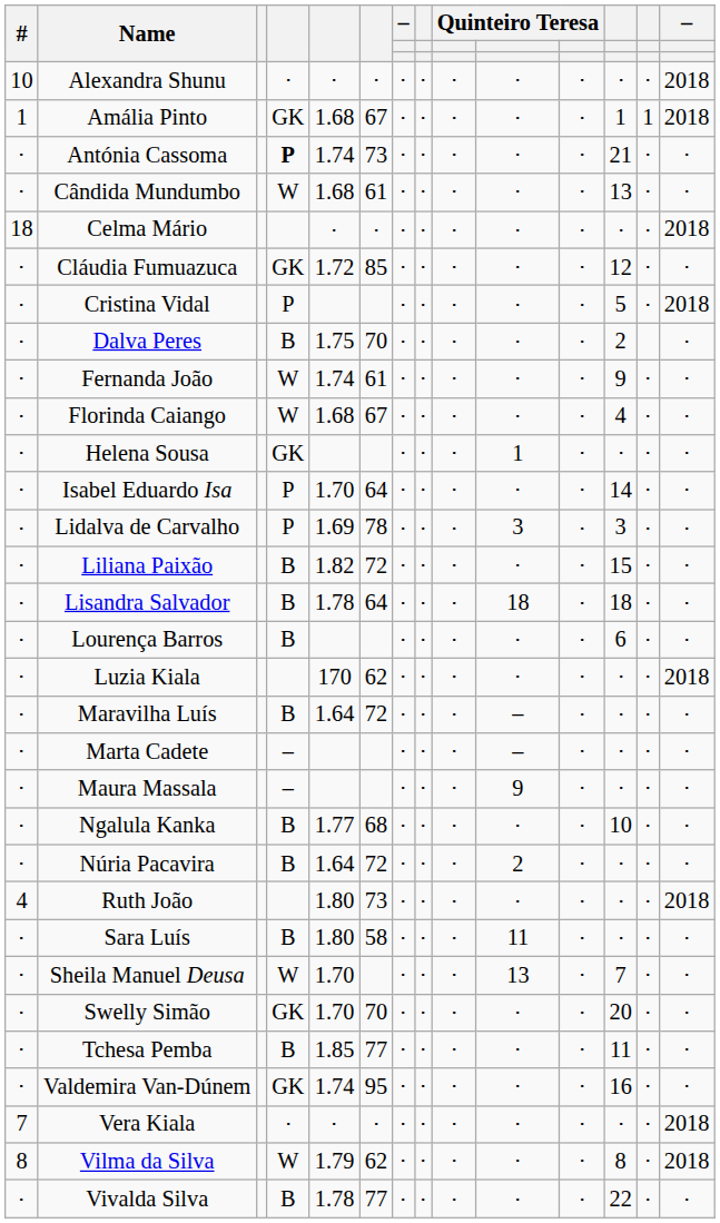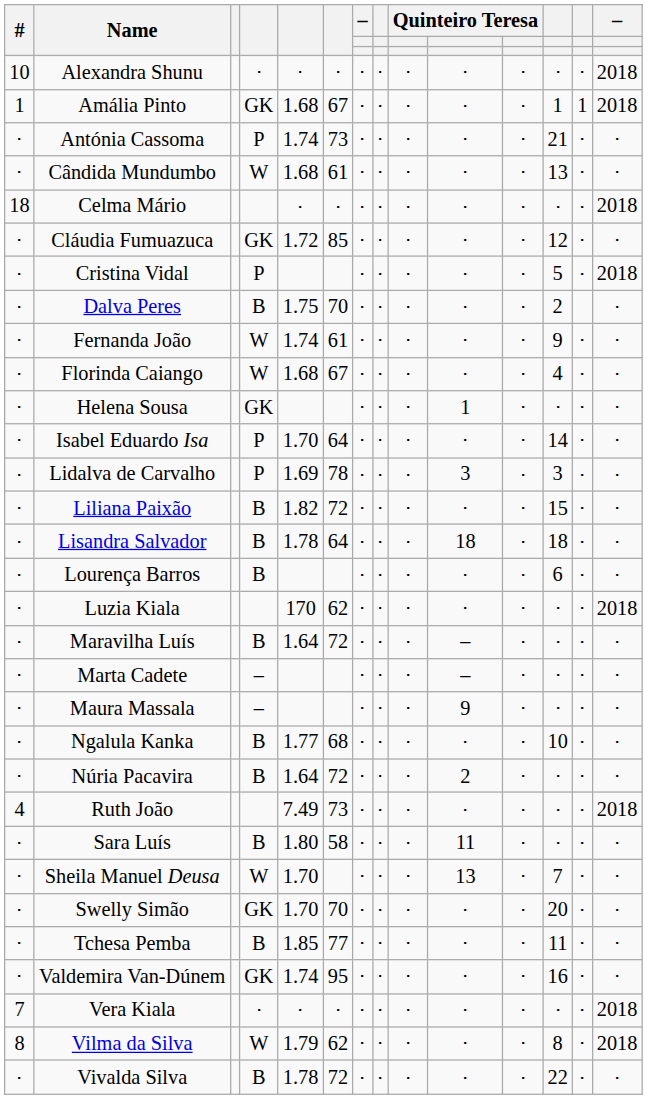Antónia Cassoma | column 4: bold -> normal
Ruth João | column 5: 1.80 -> 7.49
Vivalda Silva | column 6: 77 -> 72
